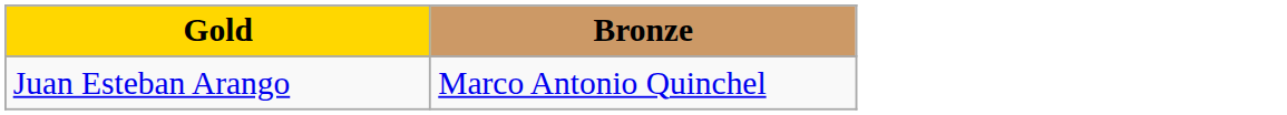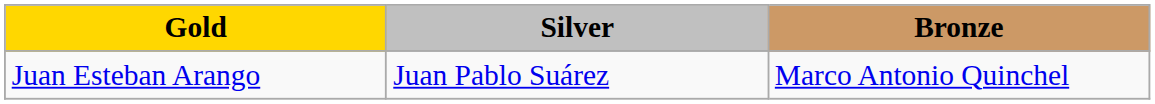+ column: Silver | Juan Pablo Suárez
